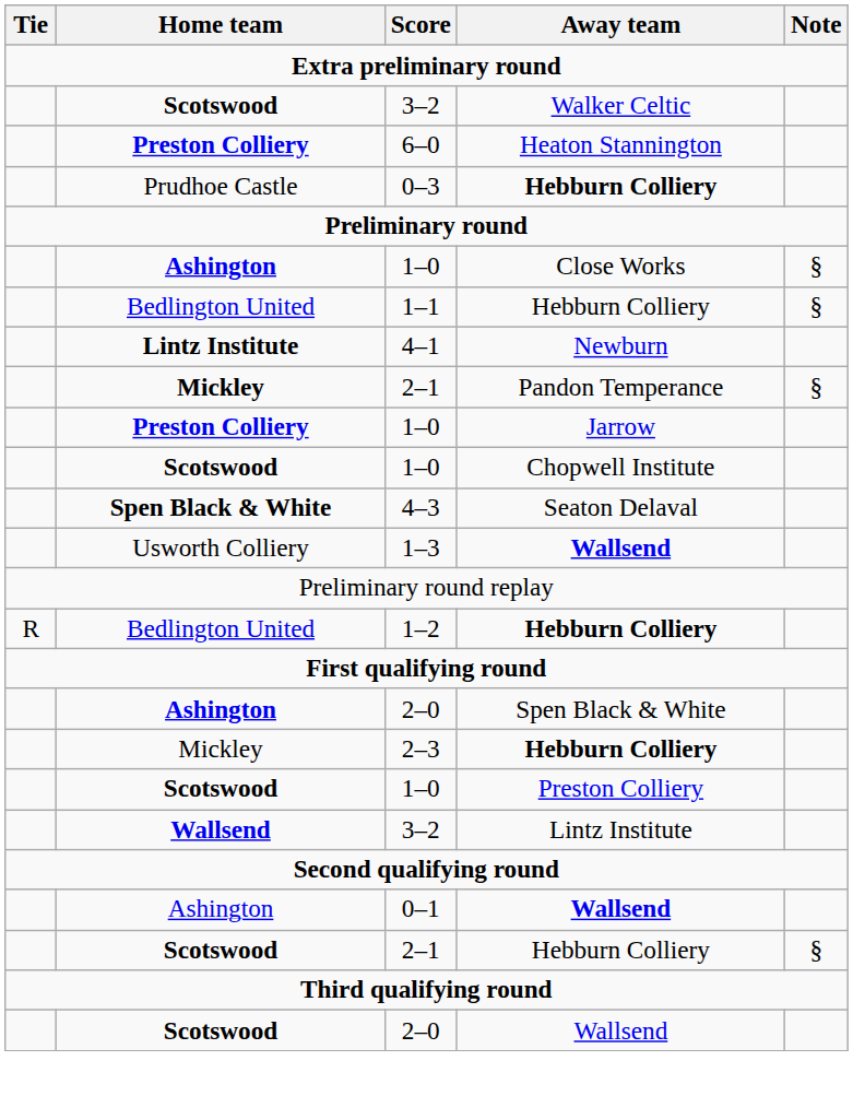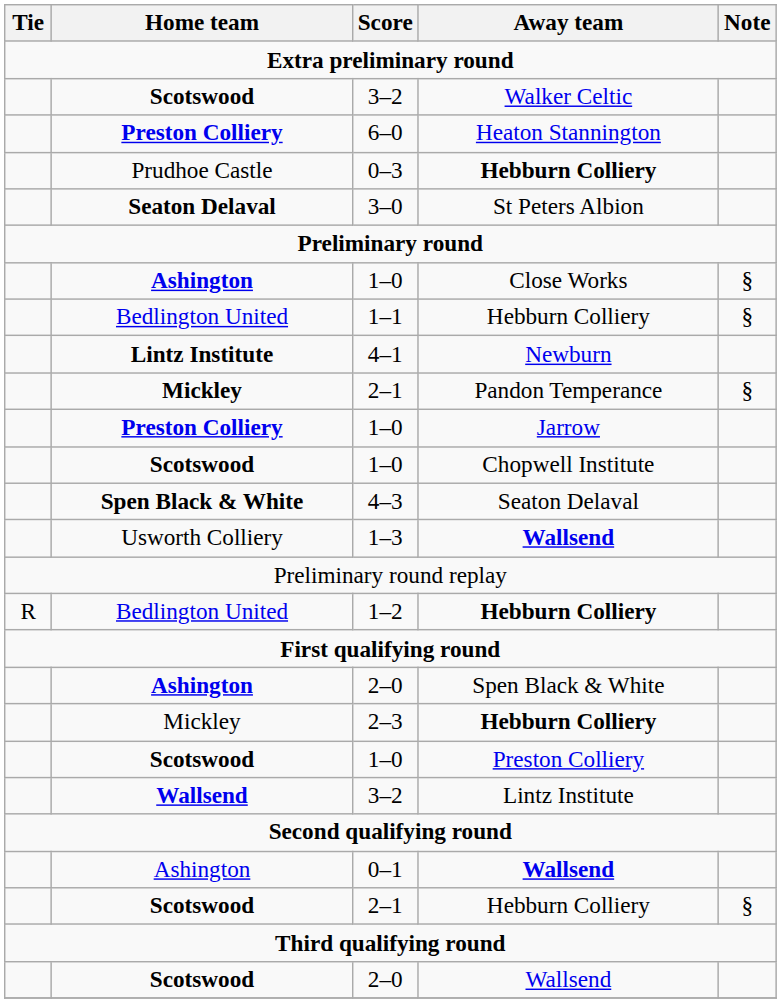+ row: Seaton Delaval | 3–0 | St Peters Albion
